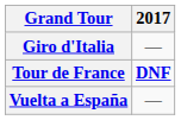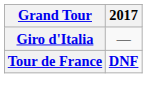- row: Vuelta a España | —
